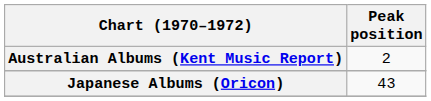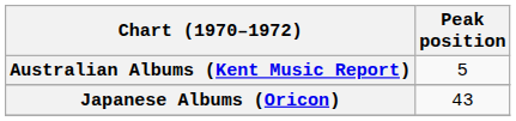Australian Albums (Kent Music Report) | Peak position: 2 -> 5
